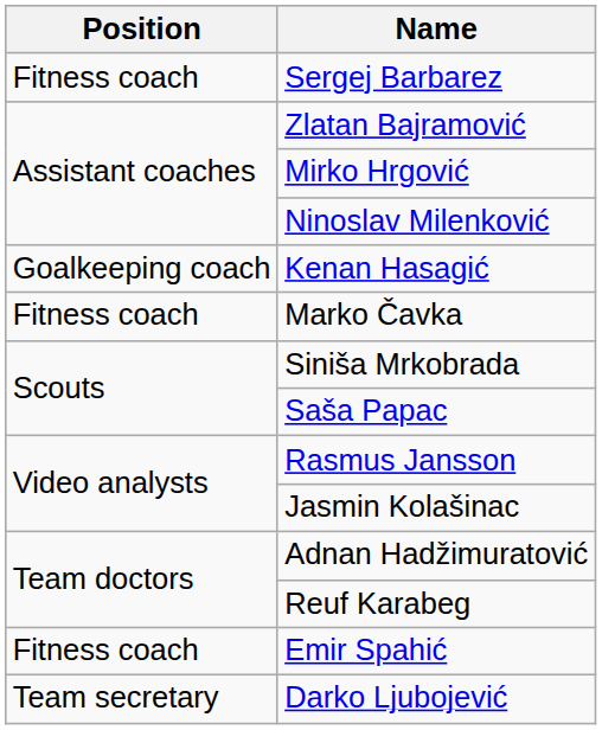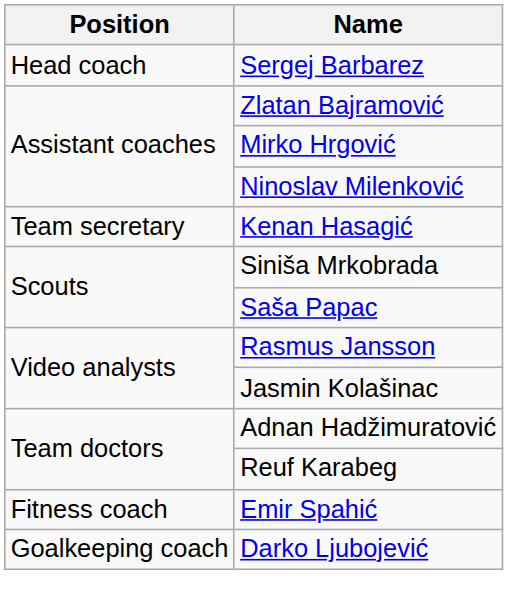Sergej Barbarez | Position: Fitness coach -> Head coach
Kenan Hasagić | Position: Goalkeeping coach -> Team secretary
- row: Fitness coach | Marko Čavka
Darko Ljubojević | Position: Team secretary -> Goalkeeping coach
